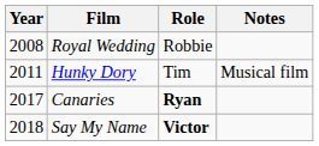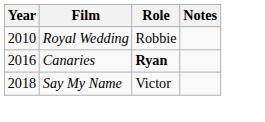Royal Wedding | Year: 2008 -> 2010
- row: 2011 | Hunky Dory | Tim | Musical film
Canaries | Year: 2017 -> 2016
Say My Name | Role: bold -> normal
